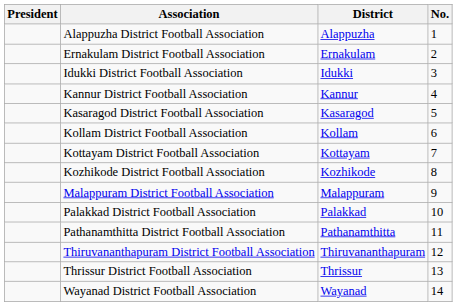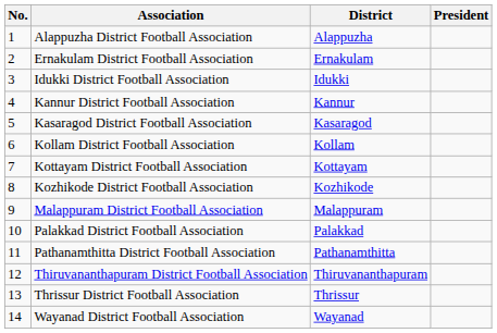columns swapped: No. <-> President
